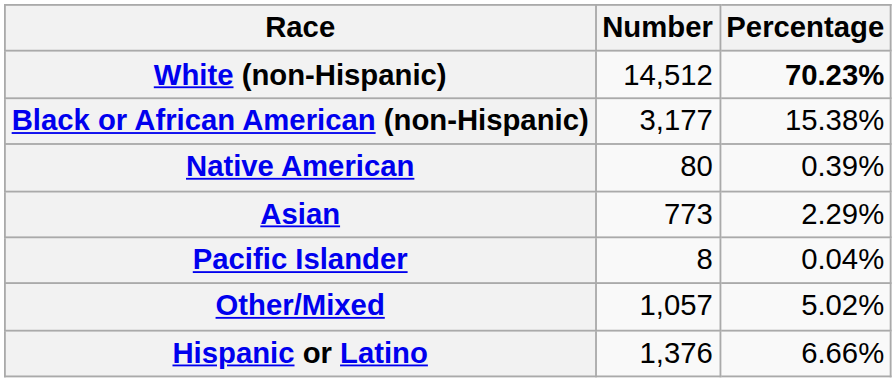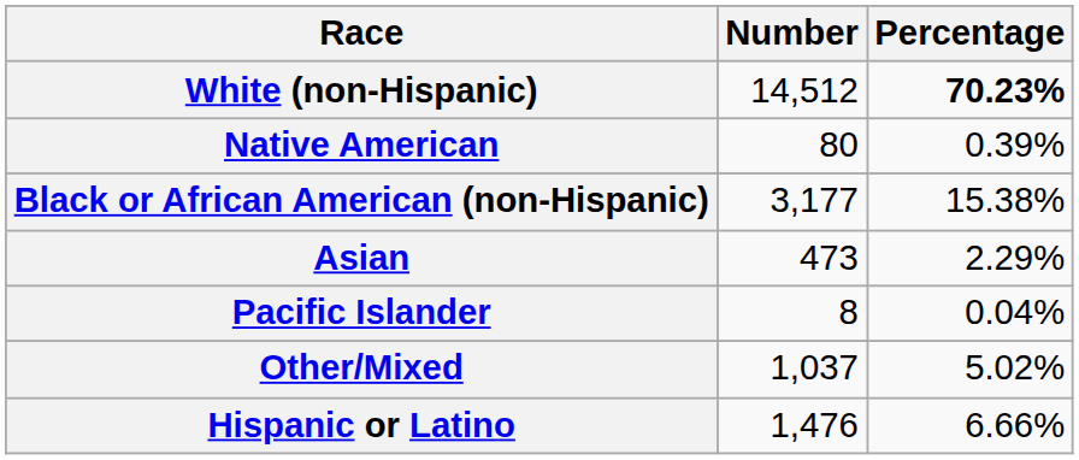rows swapped: Black or African American (non-Hispanic) <-> Native American
Asian | Number: 773 -> 473
Other/Mixed | Number: 1,057 -> 1,037
Hispanic or Latino | Number: 1,376 -> 1,476
